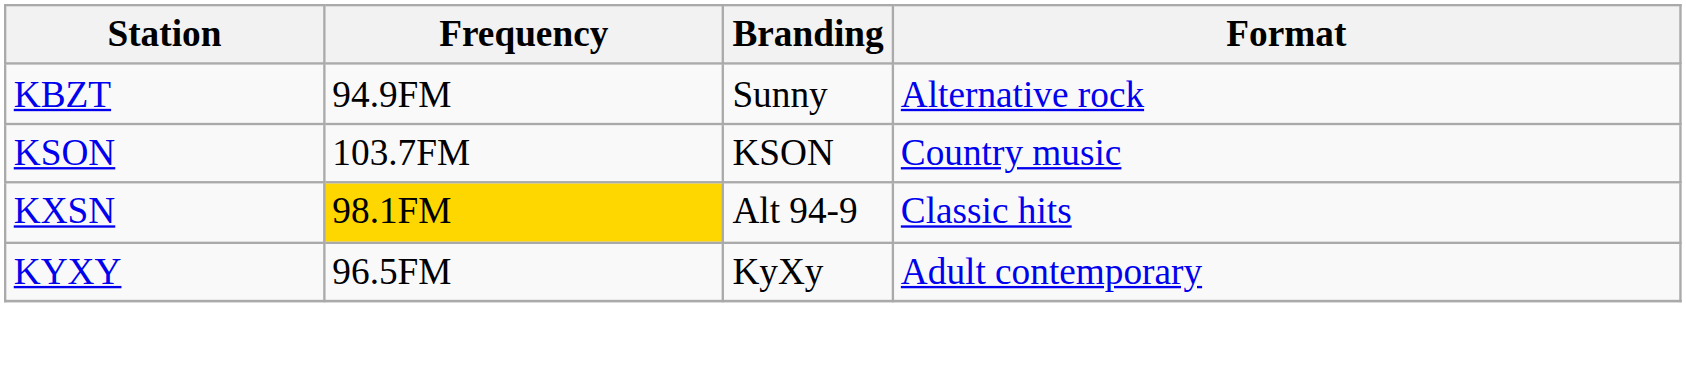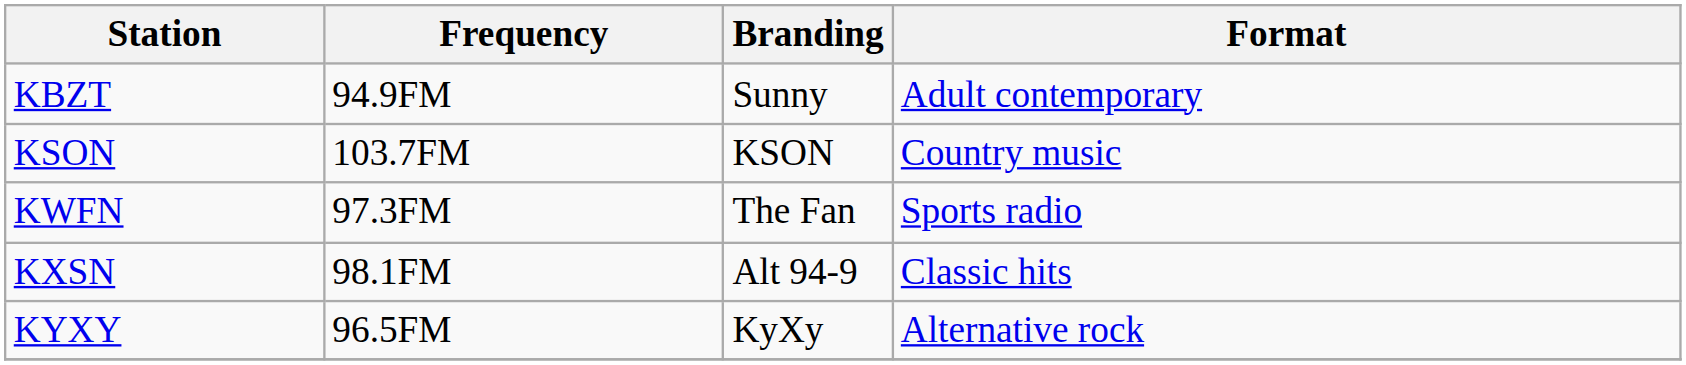KBZT | Format: Alternative rock -> Adult contemporary
+ row: KWFN | 97.3FM | The Fan | Sports radio
KXSN | Frequency: gold background -> no background
KYXY | Format: Adult contemporary -> Alternative rock
